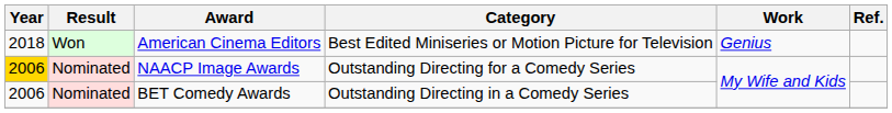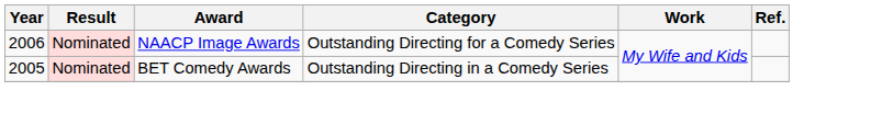- row: 2018 | Won | American Cinema Editors | Best Edited Miniseries or Motion Picture for Television | Genius
NAACP Image Awards | Year: gold background -> no background
BET Comedy Awards | Year: 2006 -> 2005
